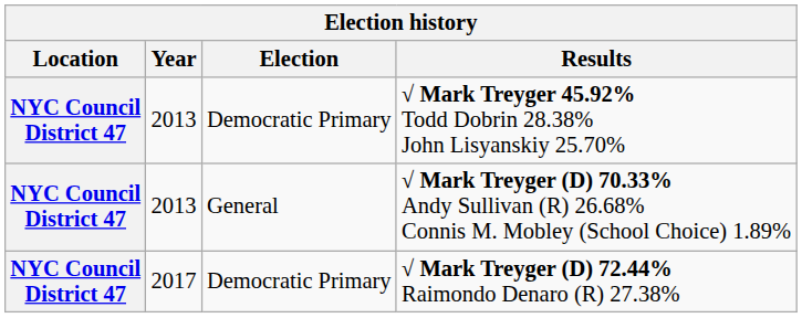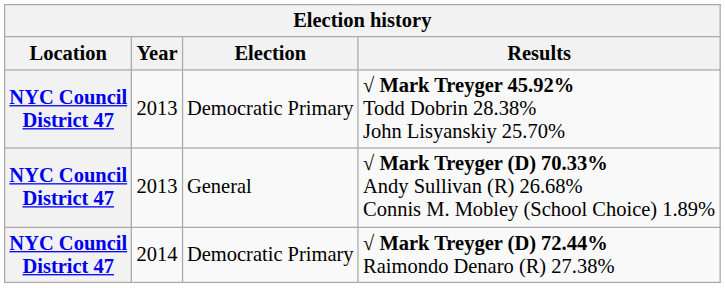√ Mark Treyger (D) 72.44% Raimondo Denaro (R) 27.38% | Year: 2017 -> 2014
